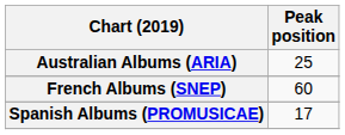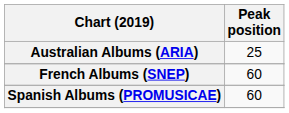Spanish Albums (PROMUSICAE) | Peak position: 17 -> 60
